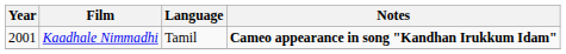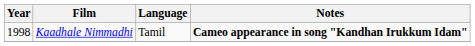Kaadhale Nimmadhi | Year: 2001 -> 1998
